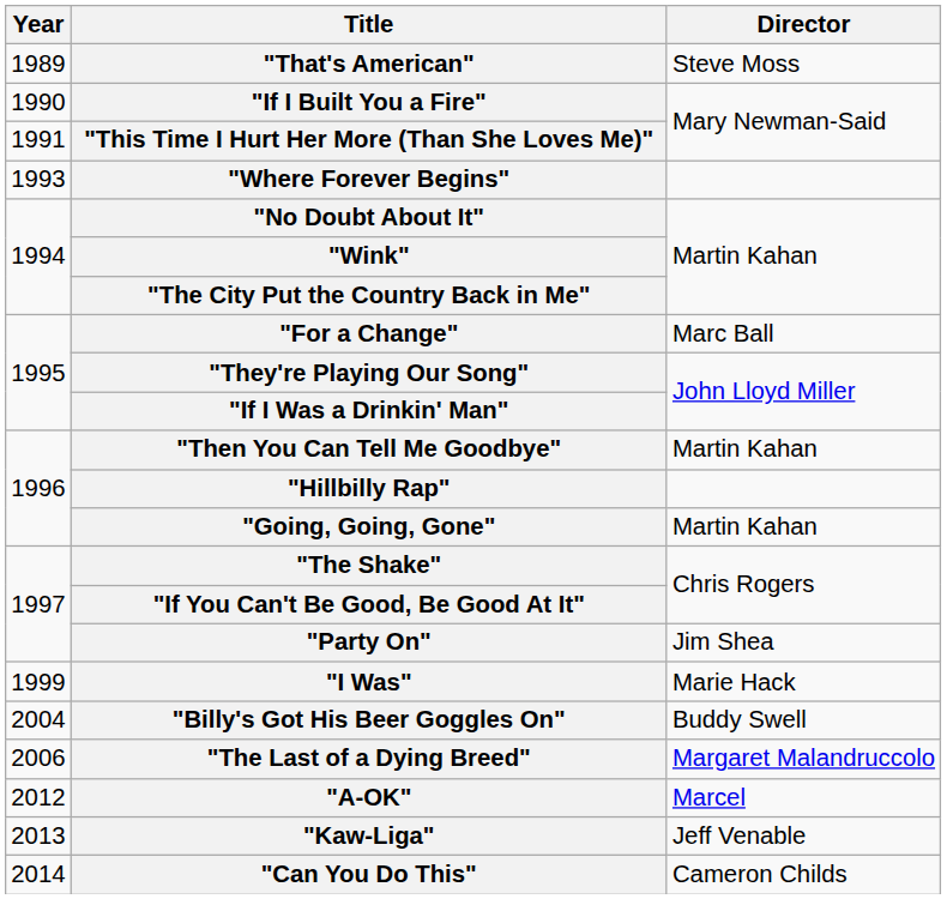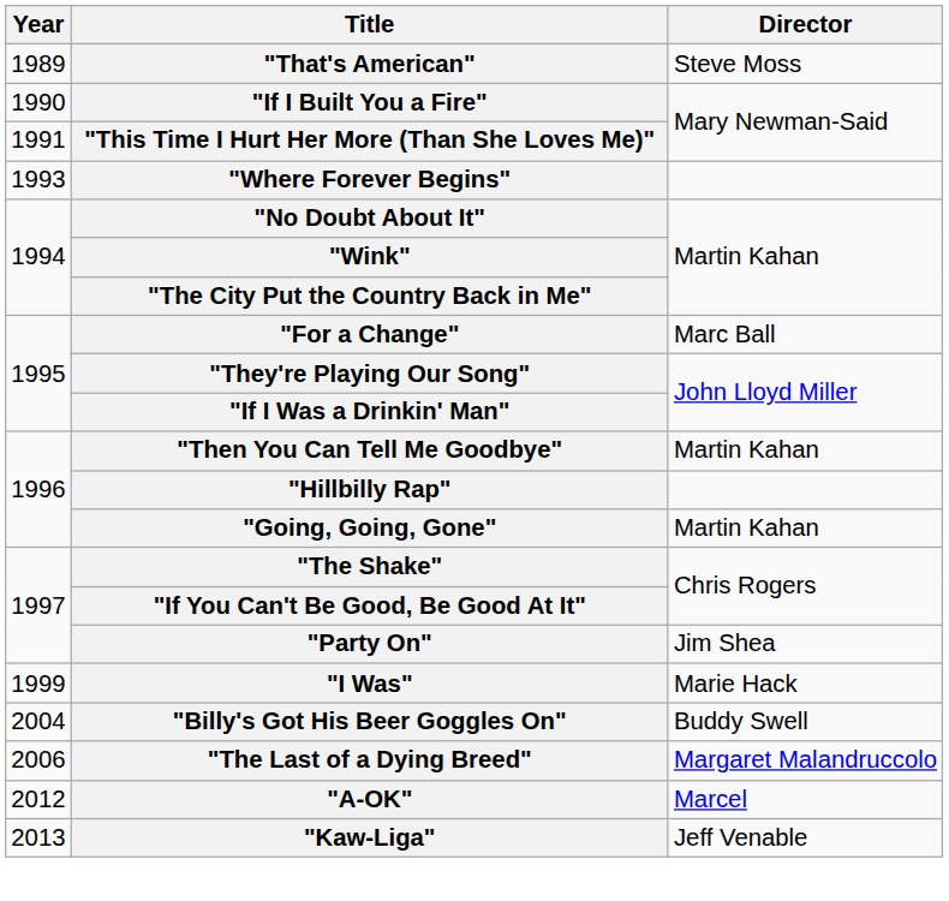- row: 2014 | "Can You Do This" | Cameron Childs
